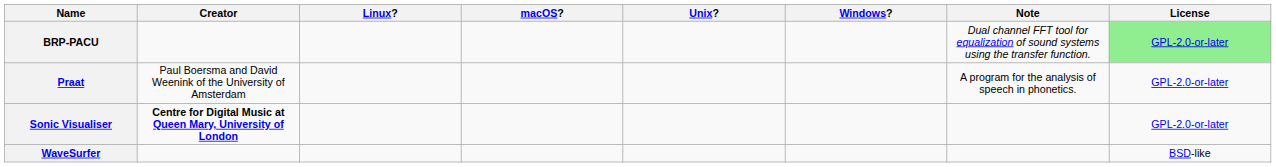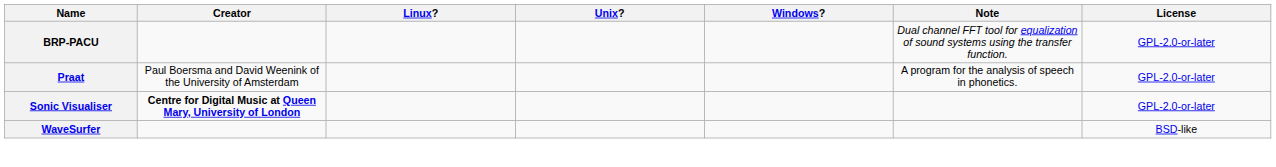- column: macOS?
BRP-PACU | License: lightgreen background -> no background
